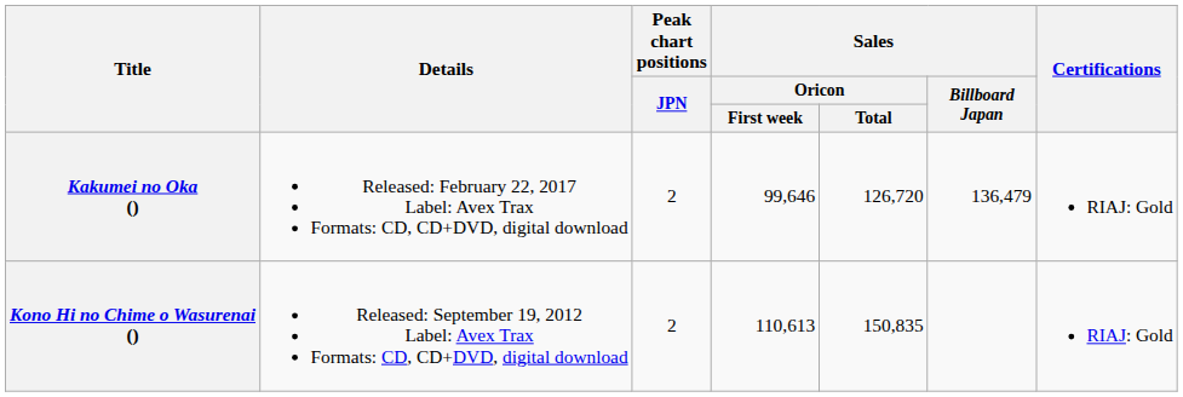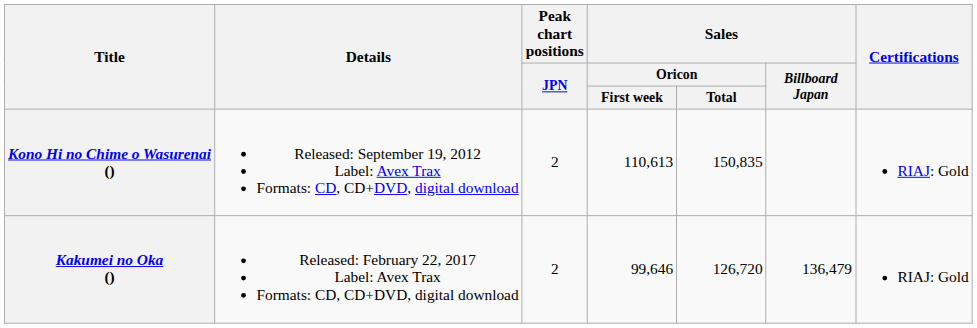rows swapped: Kono Hi no Chime o Wasurenai () <-> Kakumei no Oka ()
